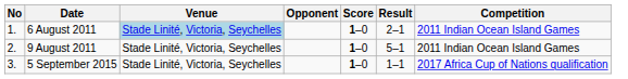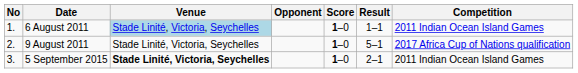6 August 2011 | Result: 2–1 -> 1–1
9 August 2011 | Competition: 2011 Indian Ocean Island Games -> 2017 Africa Cup of Nations qualification
5 September 2015 | Venue: normal -> bold
5 September 2015 | Result: 1–1 -> 2–1
5 September 2015 | Competition: 2017 Africa Cup of Nations qualification -> 2011 Indian Ocean Island Games
